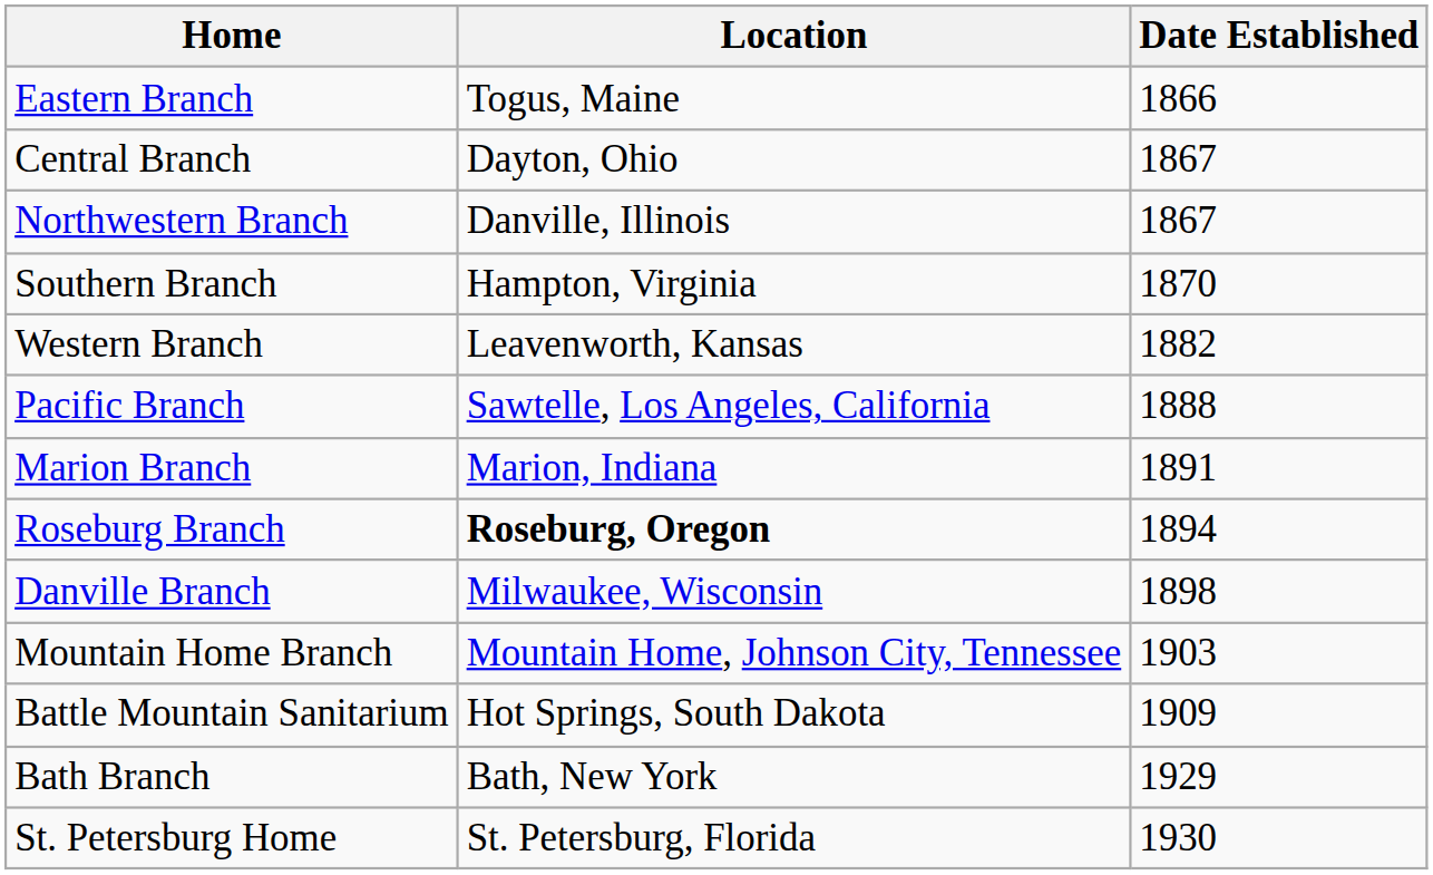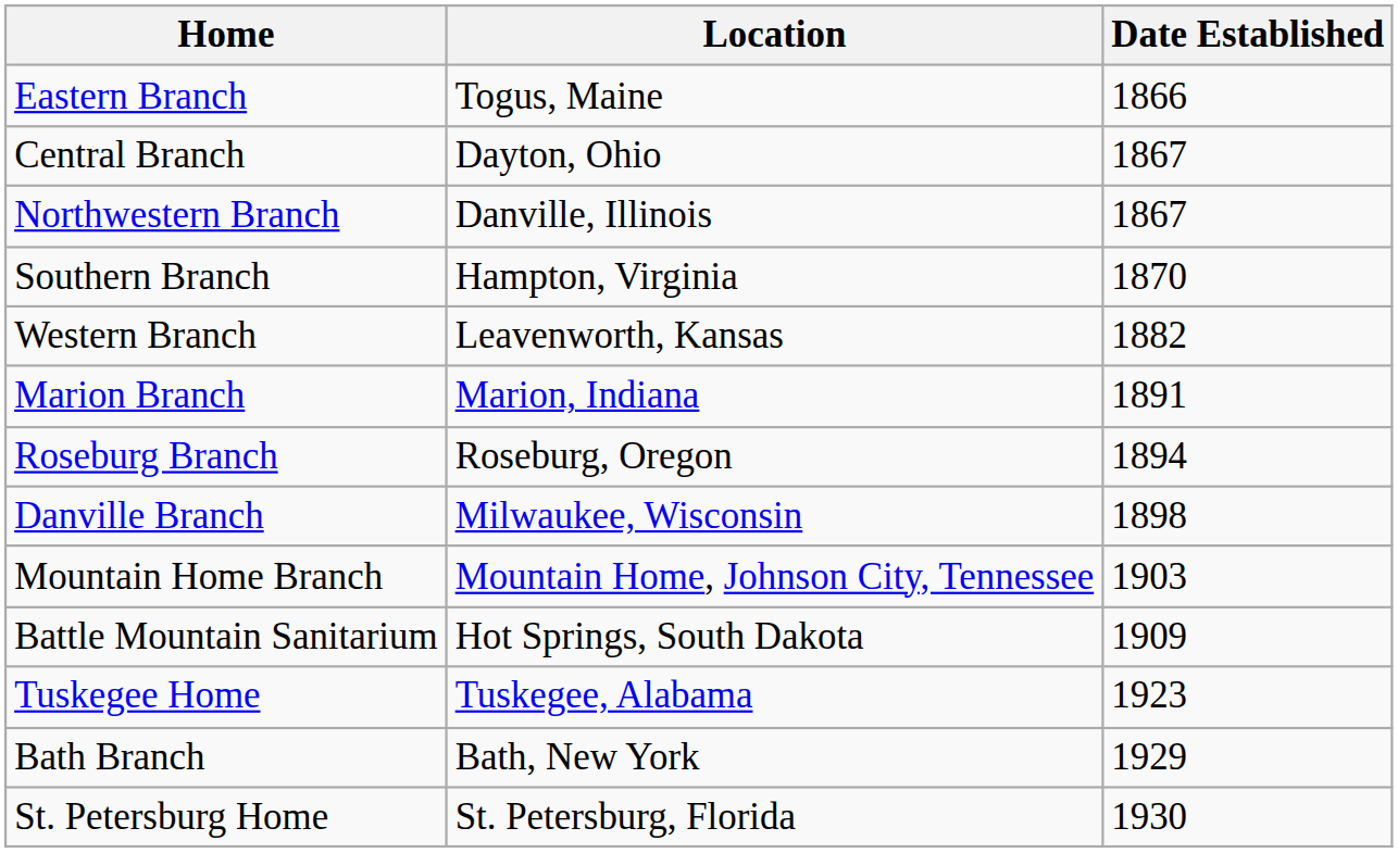- row: Pacific Branch | Sawtelle, Los Angeles, California | 1888
Roseburg Branch | Location: bold -> normal
+ row: Tuskegee Home | Tuskegee, Alabama | 1923
